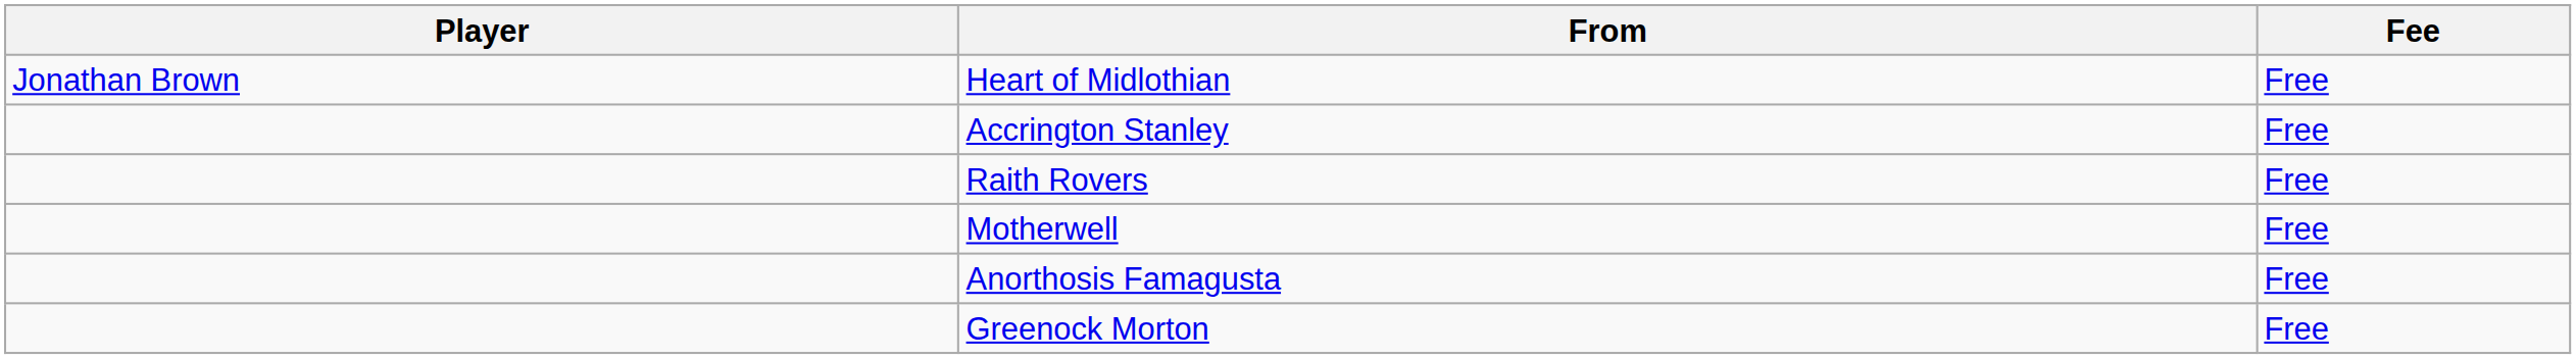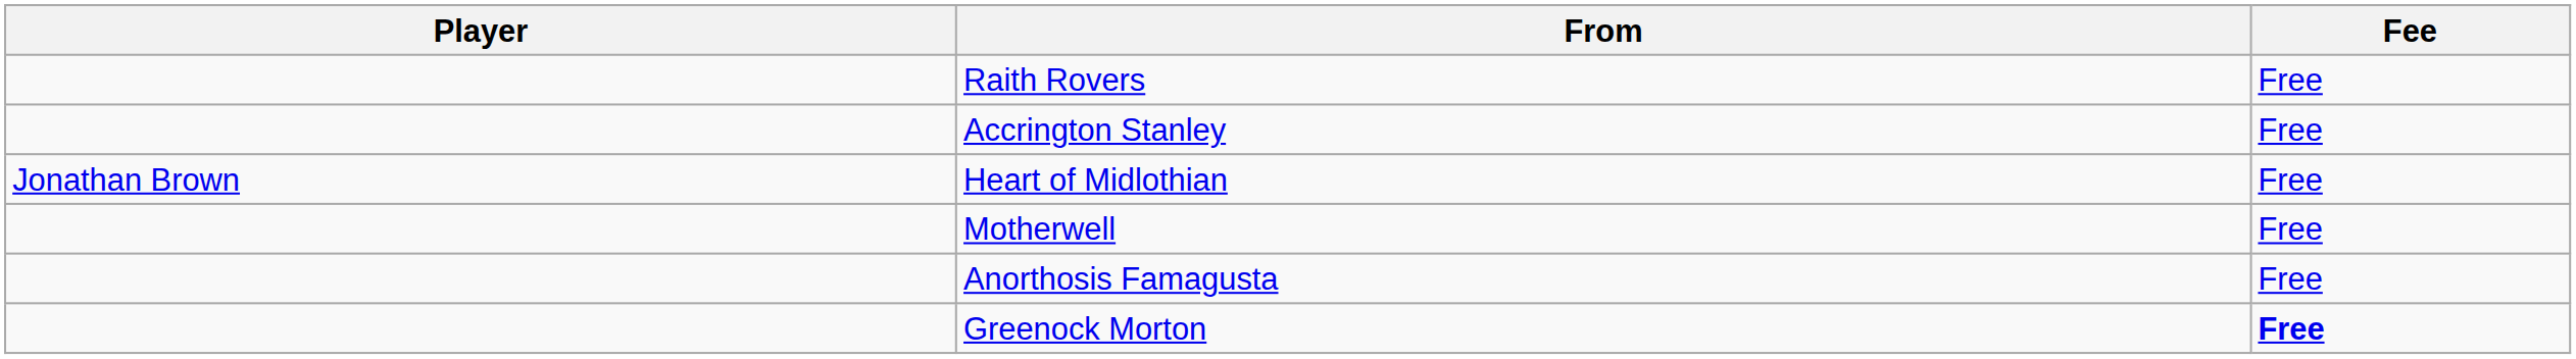rows swapped: Heart of Midlothian <-> Raith Rovers
Greenock Morton | Fee: normal -> bold
